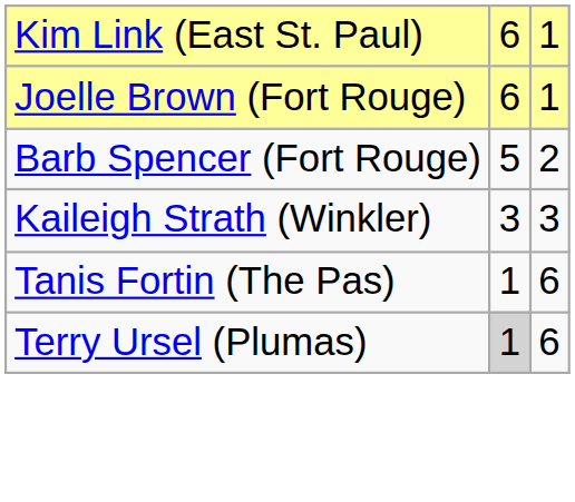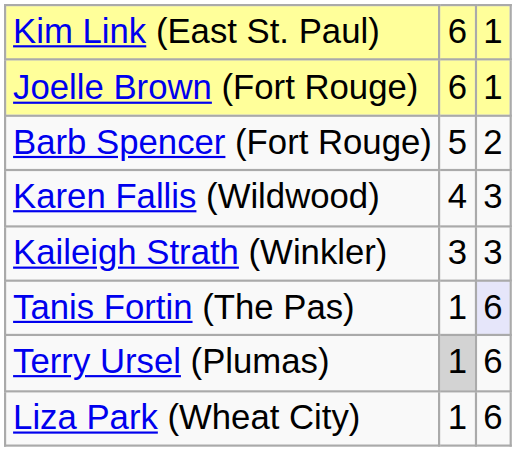+ row: Karen Fallis (Wildwood) | 4 | 3
Tanis Fortin (The Pas) | column 3: no background -> lavender background
+ row: Liza Park (Wheat City) | 1 | 6
